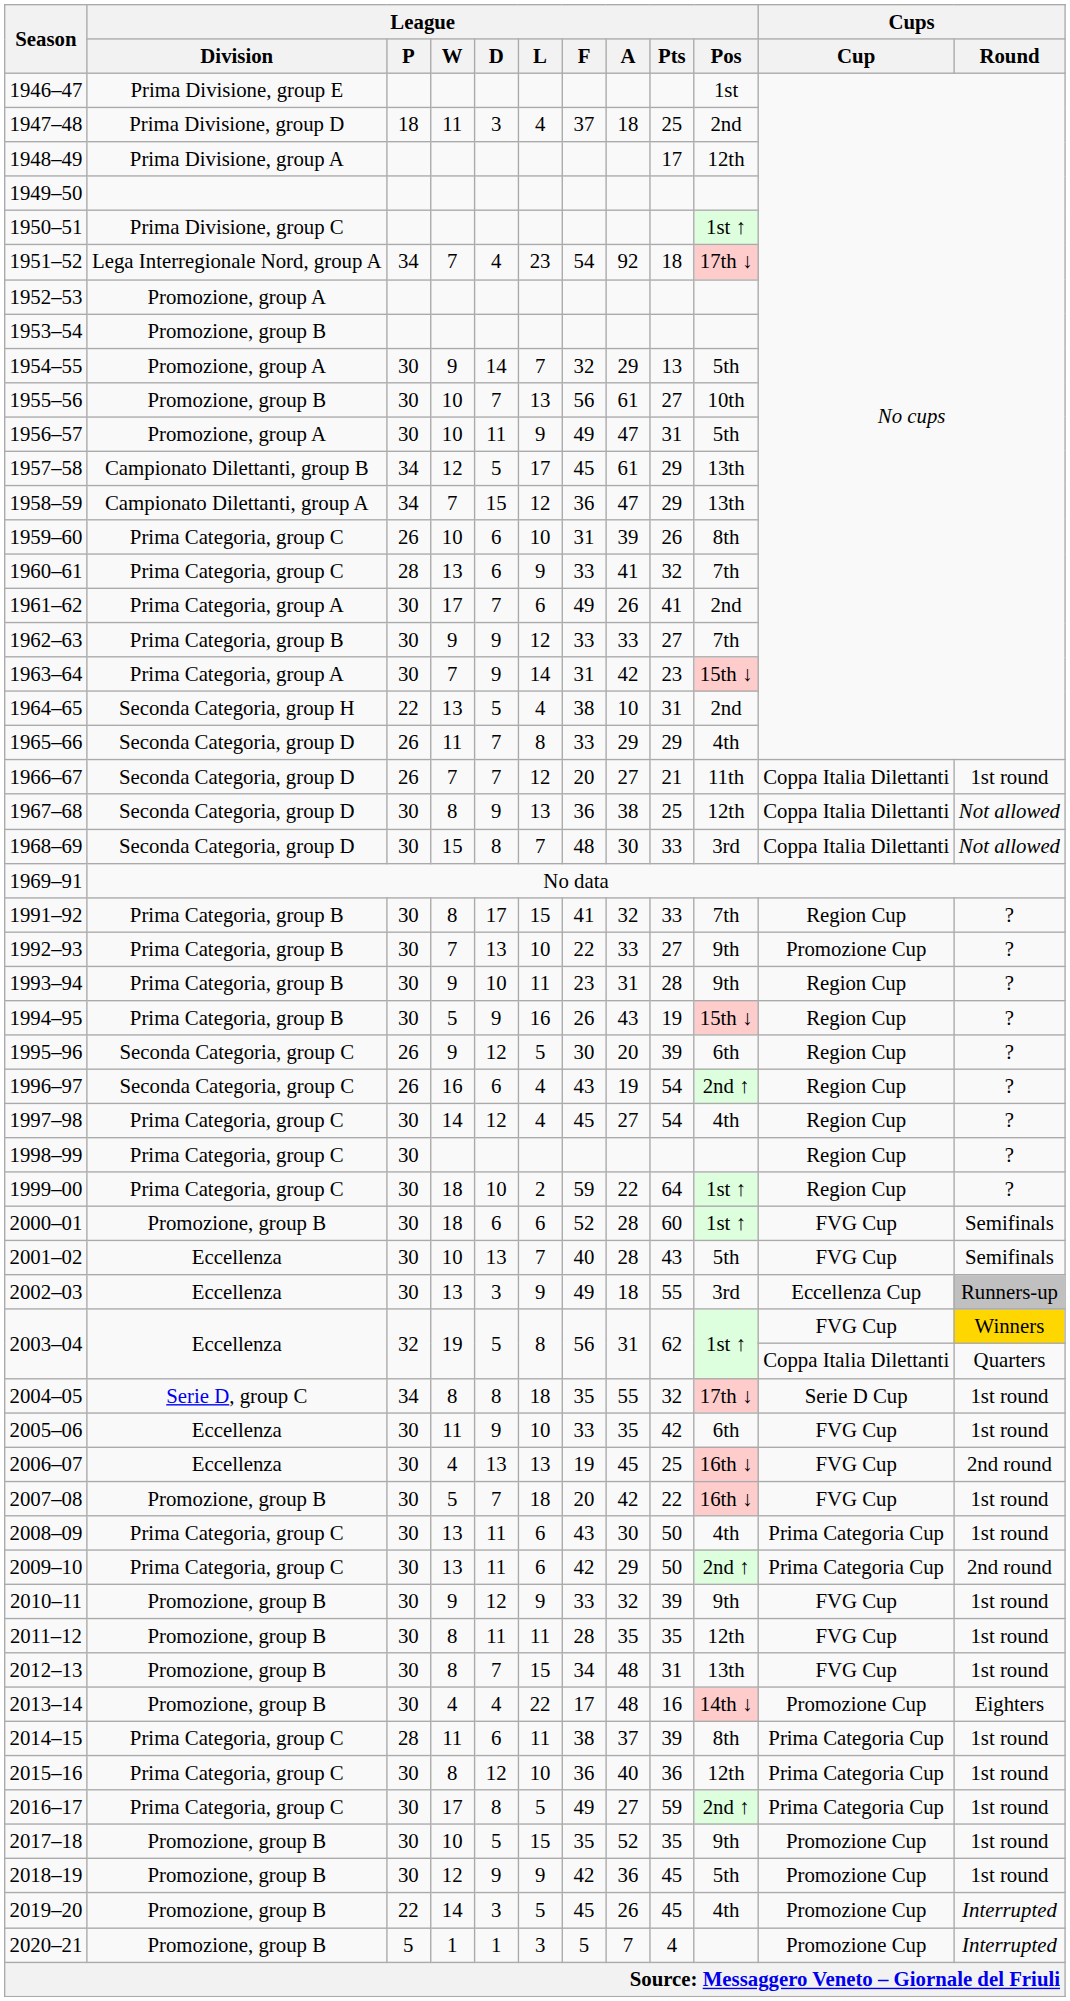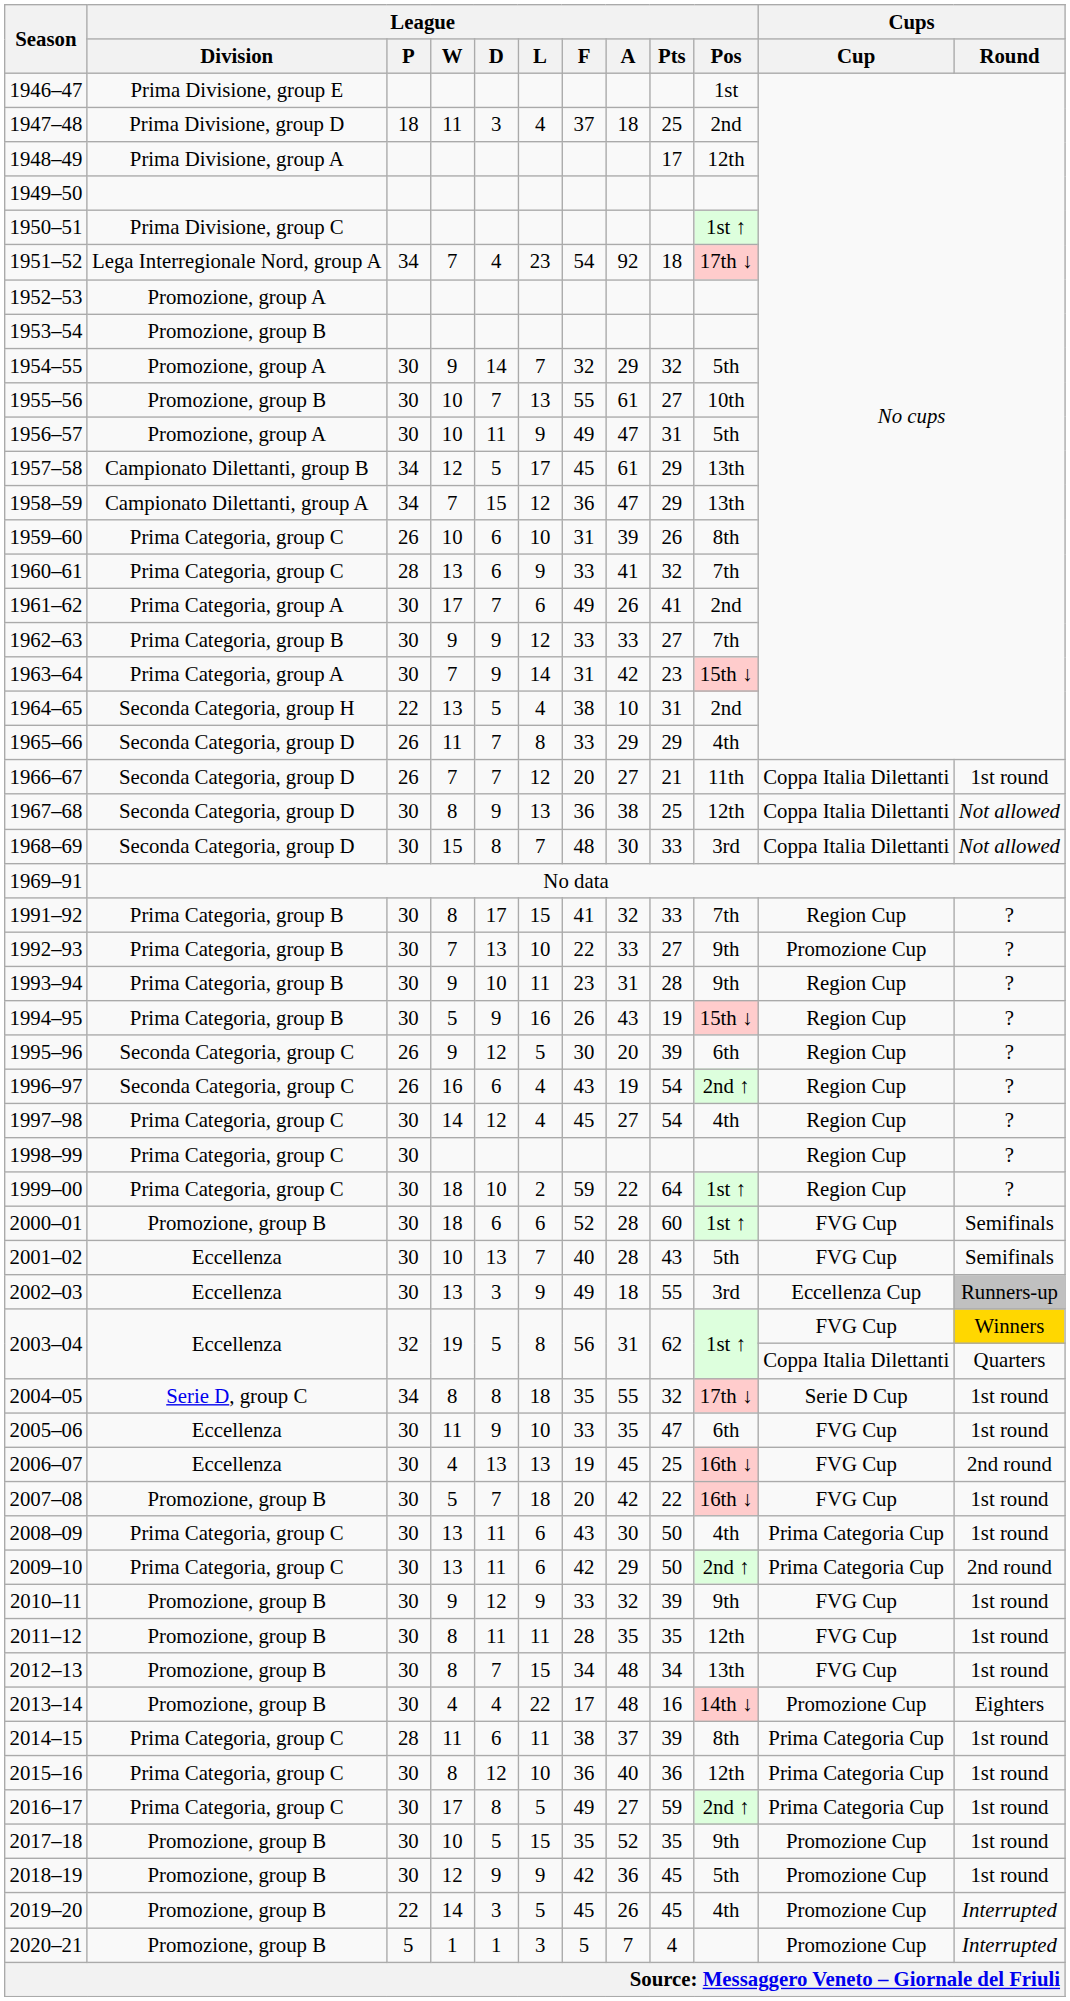1954–55 | League / Pts: 13 -> 32
1955–56 | League / F: 56 -> 55
2005–06 | League / Pts: 42 -> 47
2012–13 | League / Pts: 31 -> 34
